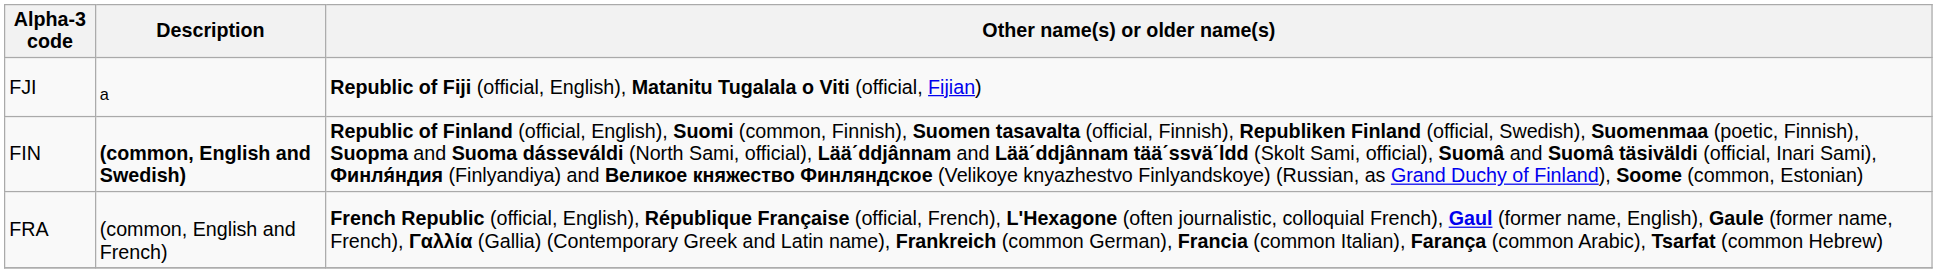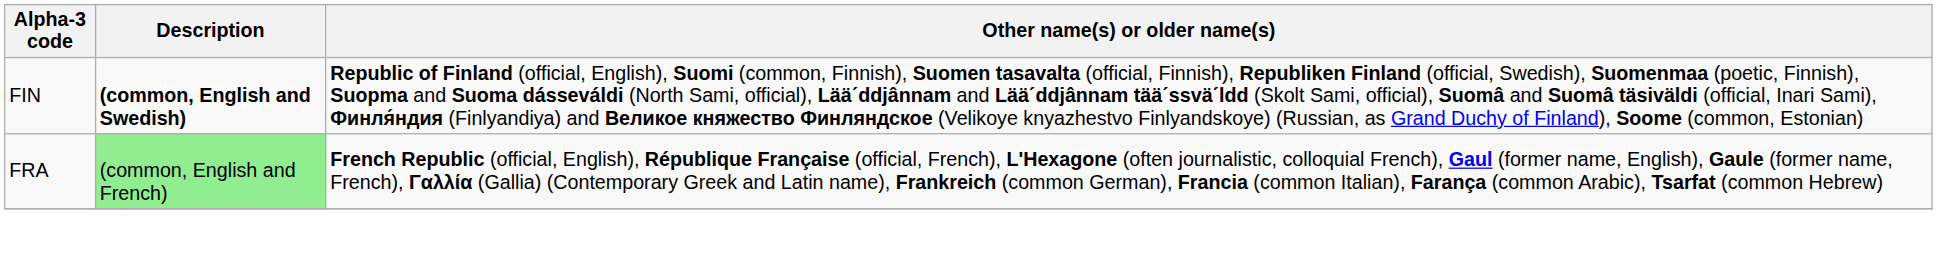- row: FJI | a | Republic of Fiji (official, English), Matanitu Tugalala o Viti (official, Fijian)
FRA | Description: no background -> lightgreen background
